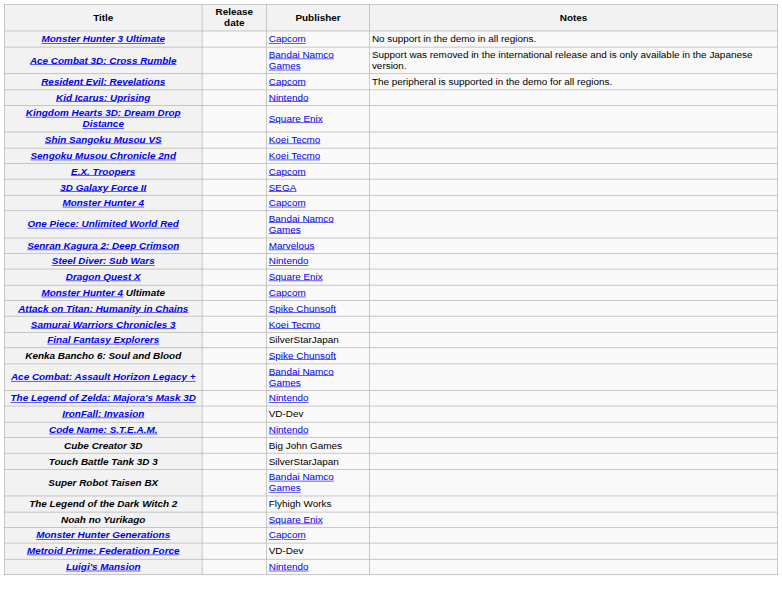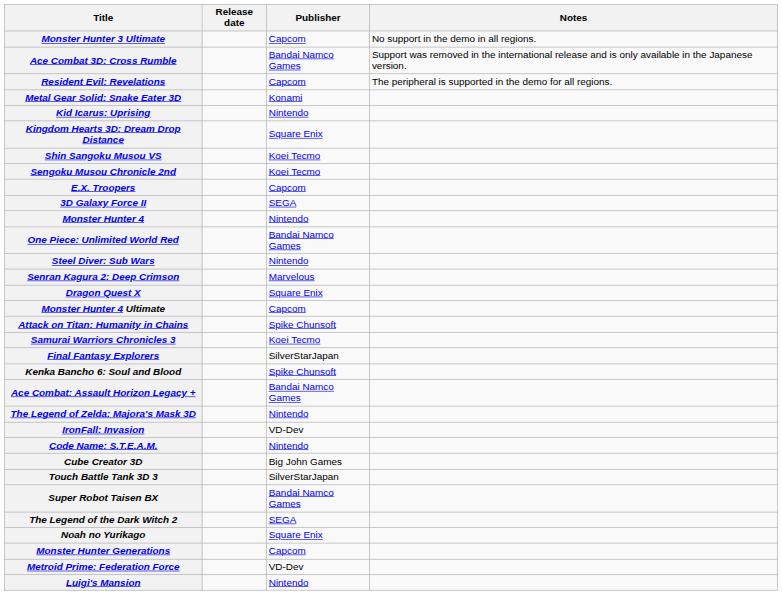+ row: Metal Gear Solid: Snake Eater 3D | Konami
Monster Hunter 4 | Publisher: Capcom -> Nintendo
rows swapped: Steel Diver: Sub Wars <-> Senran Kagura 2: Deep Crimson
The Legend of the Dark Witch 2 | Publisher: Flyhigh Works -> SEGA
